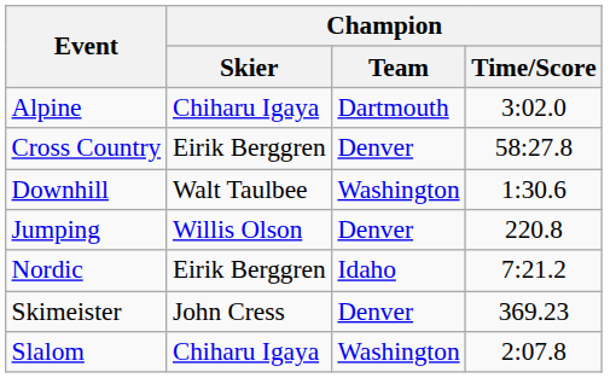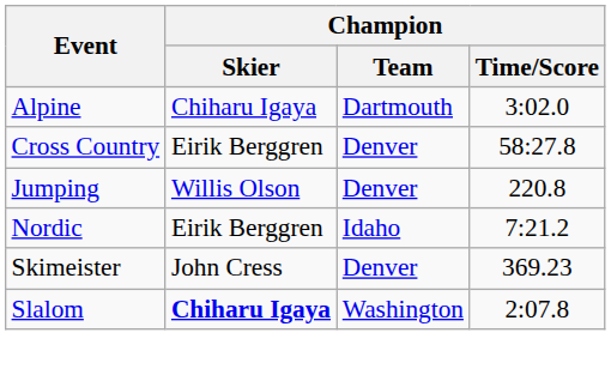- row: Downhill | Walt Taulbee | Washington | 1:30.6
Slalom | Champion / Skier: normal -> bold
